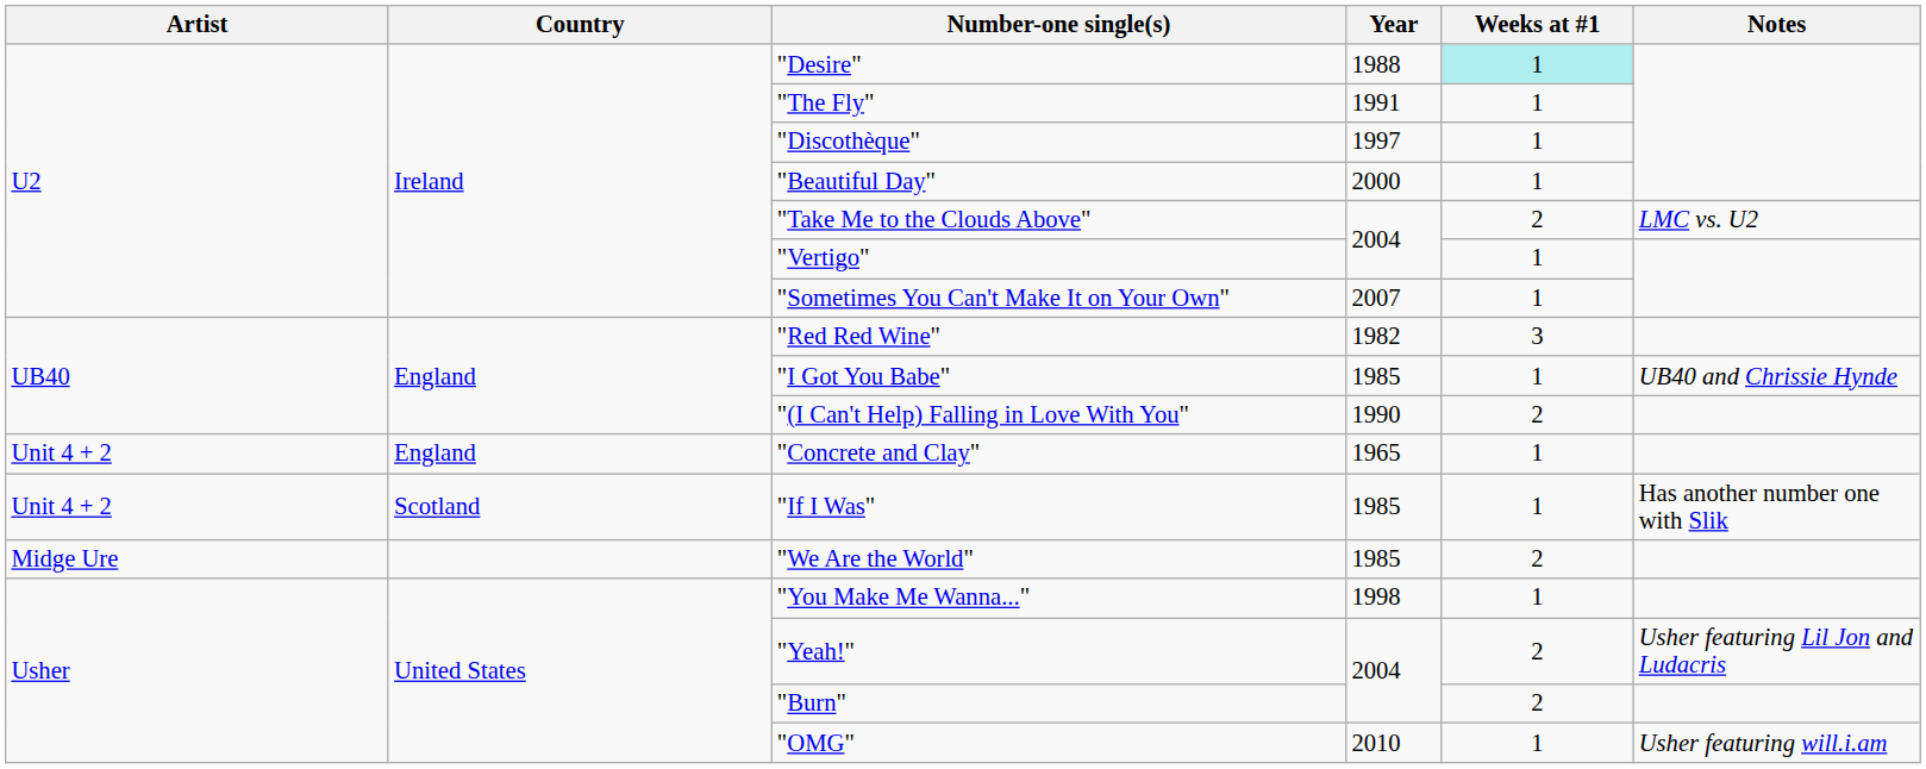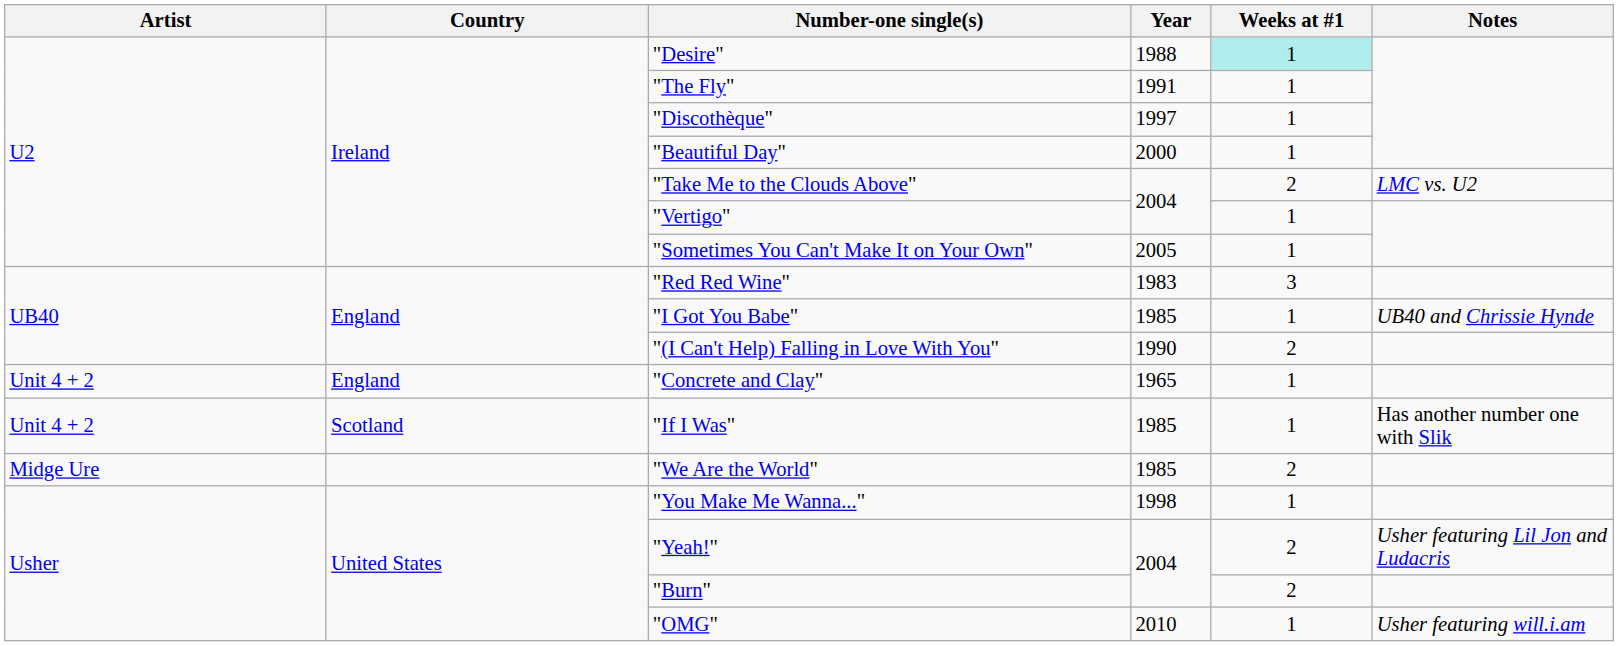"Sometimes You Can't Make It on Your Own" | Year: 2007 -> 2005
"Red Red Wine" | Year: 1982 -> 1983
